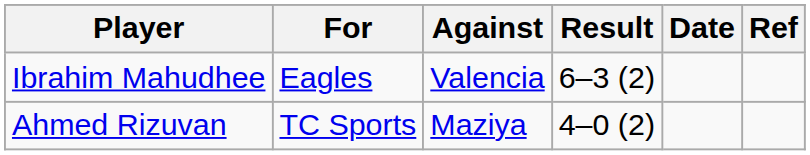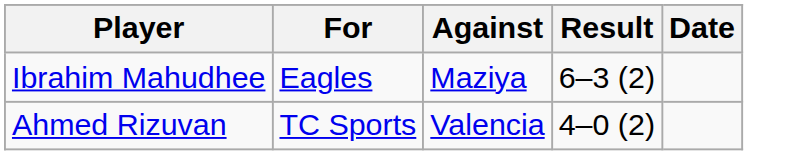- column: Ref
Ibrahim Mahudhee | Against: Valencia -> Maziya
Ahmed Rizuvan | Against: Maziya -> Valencia
